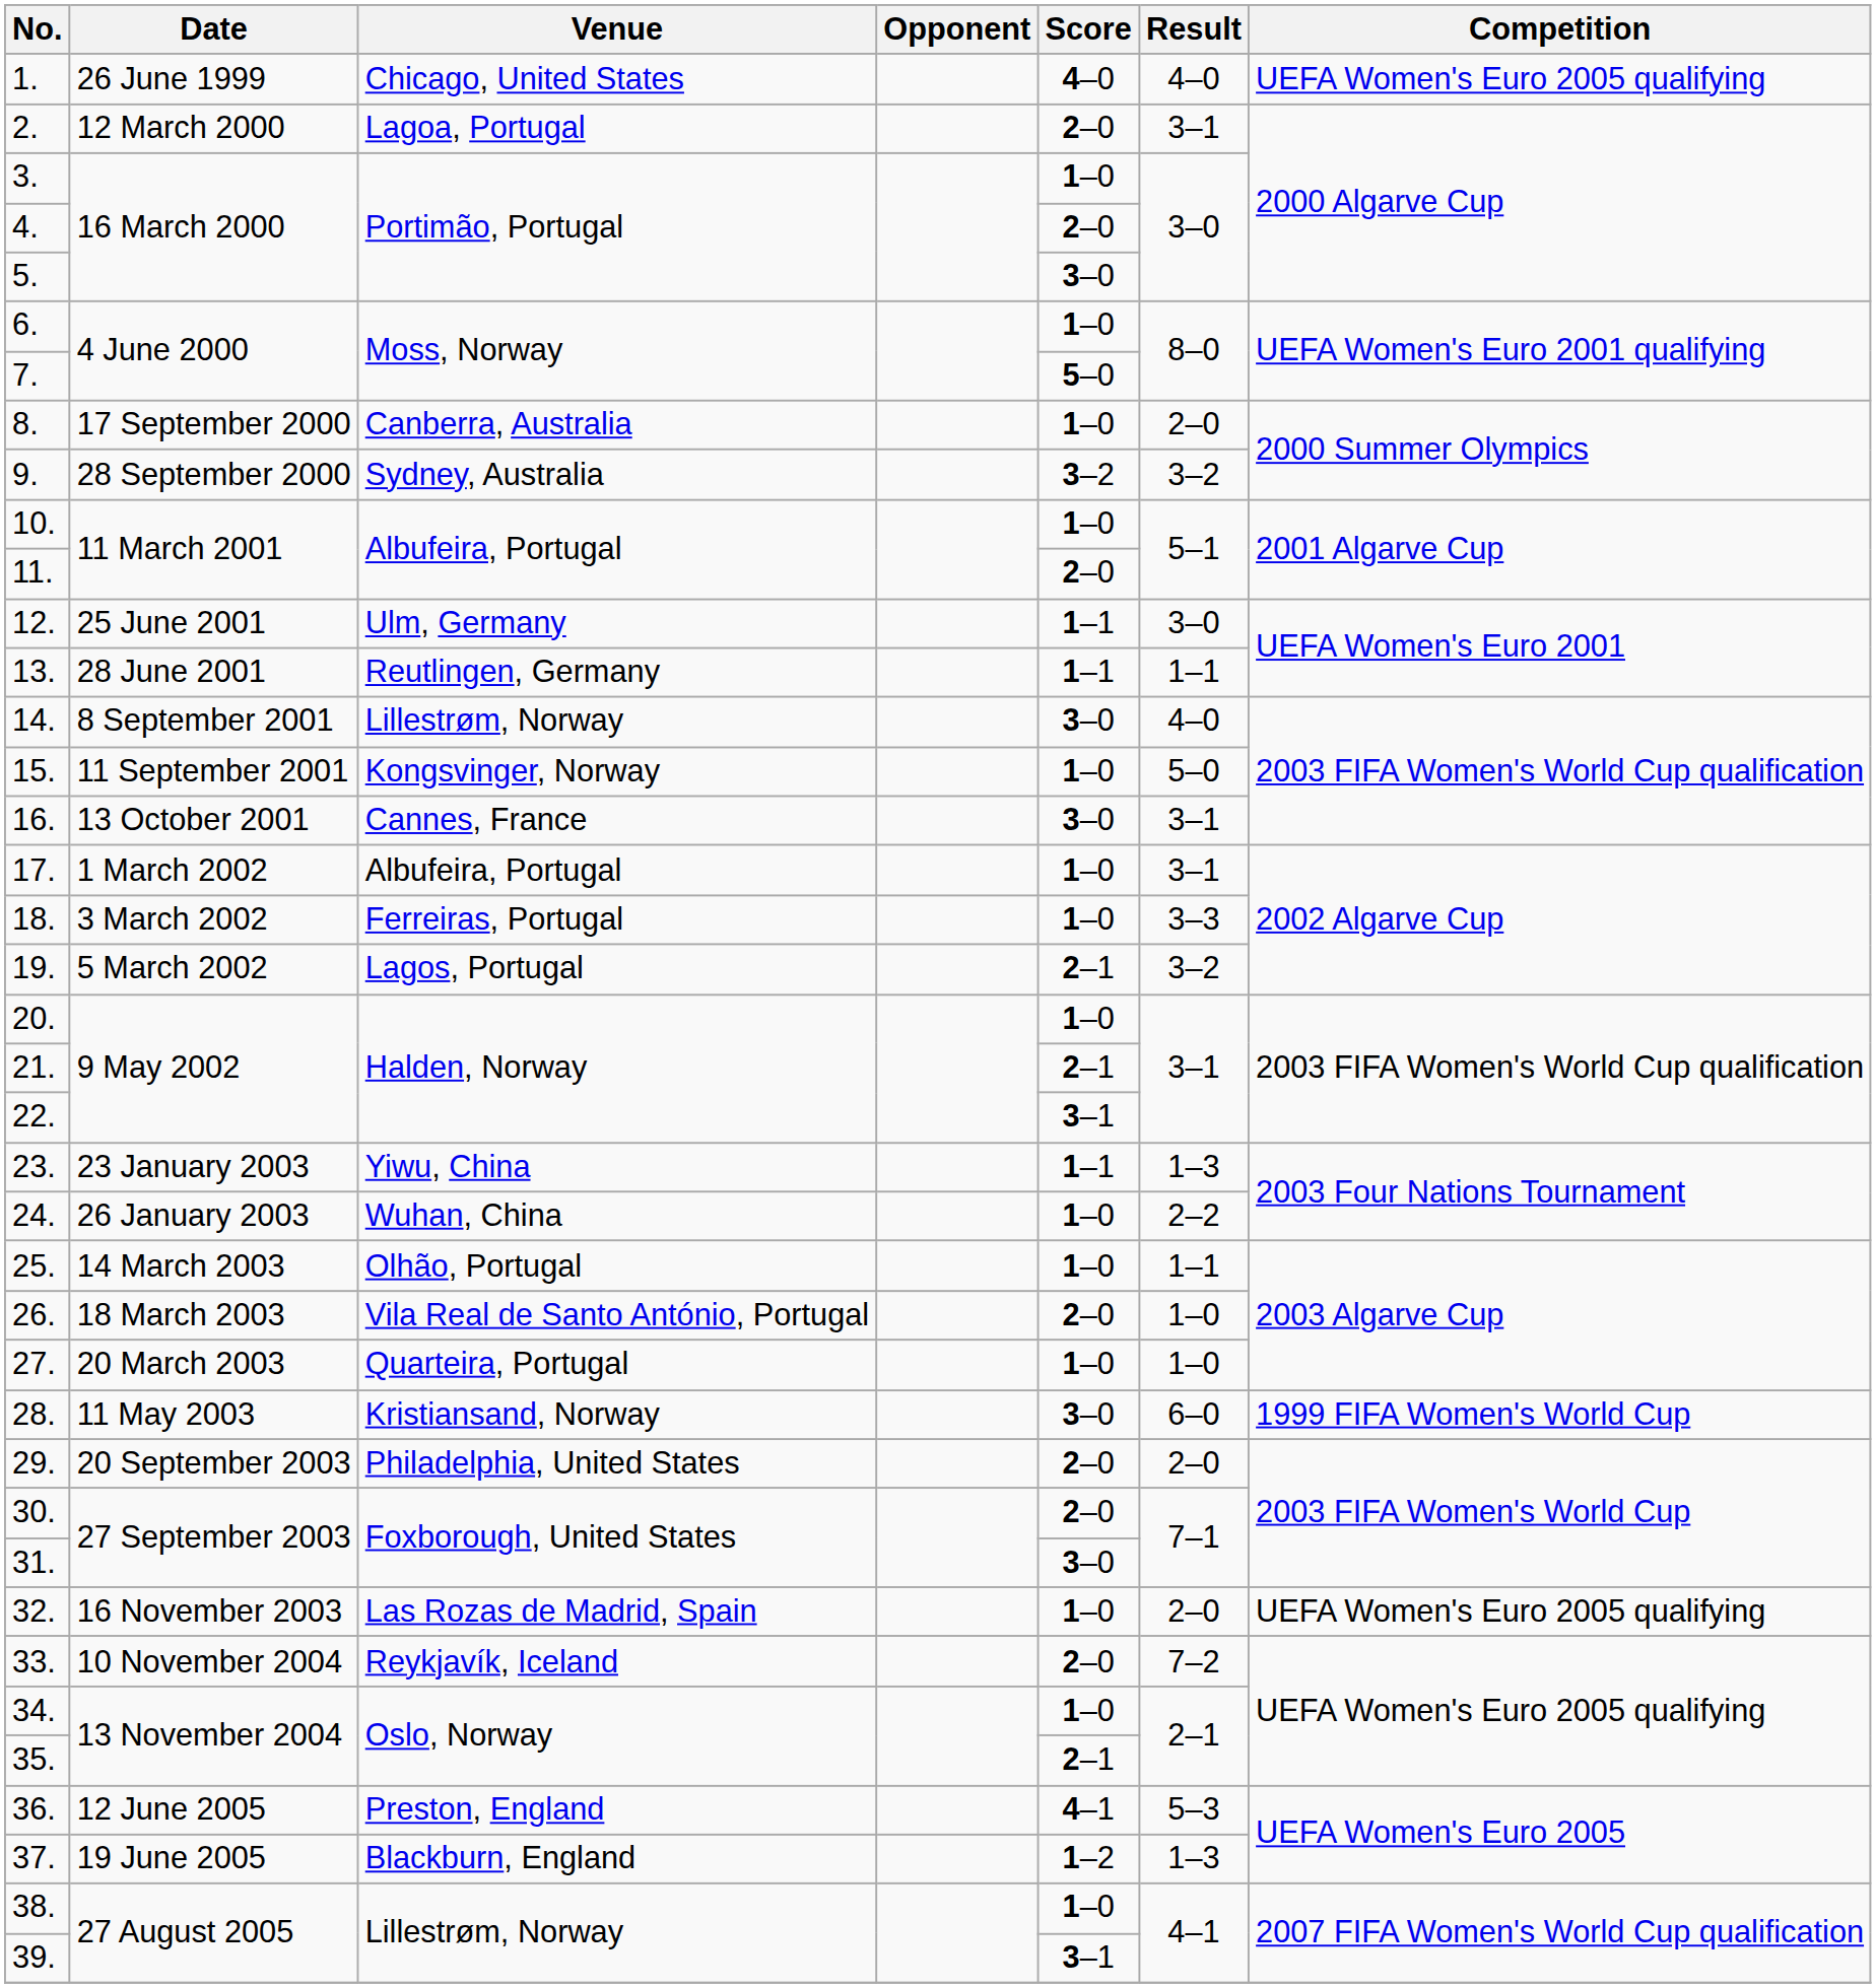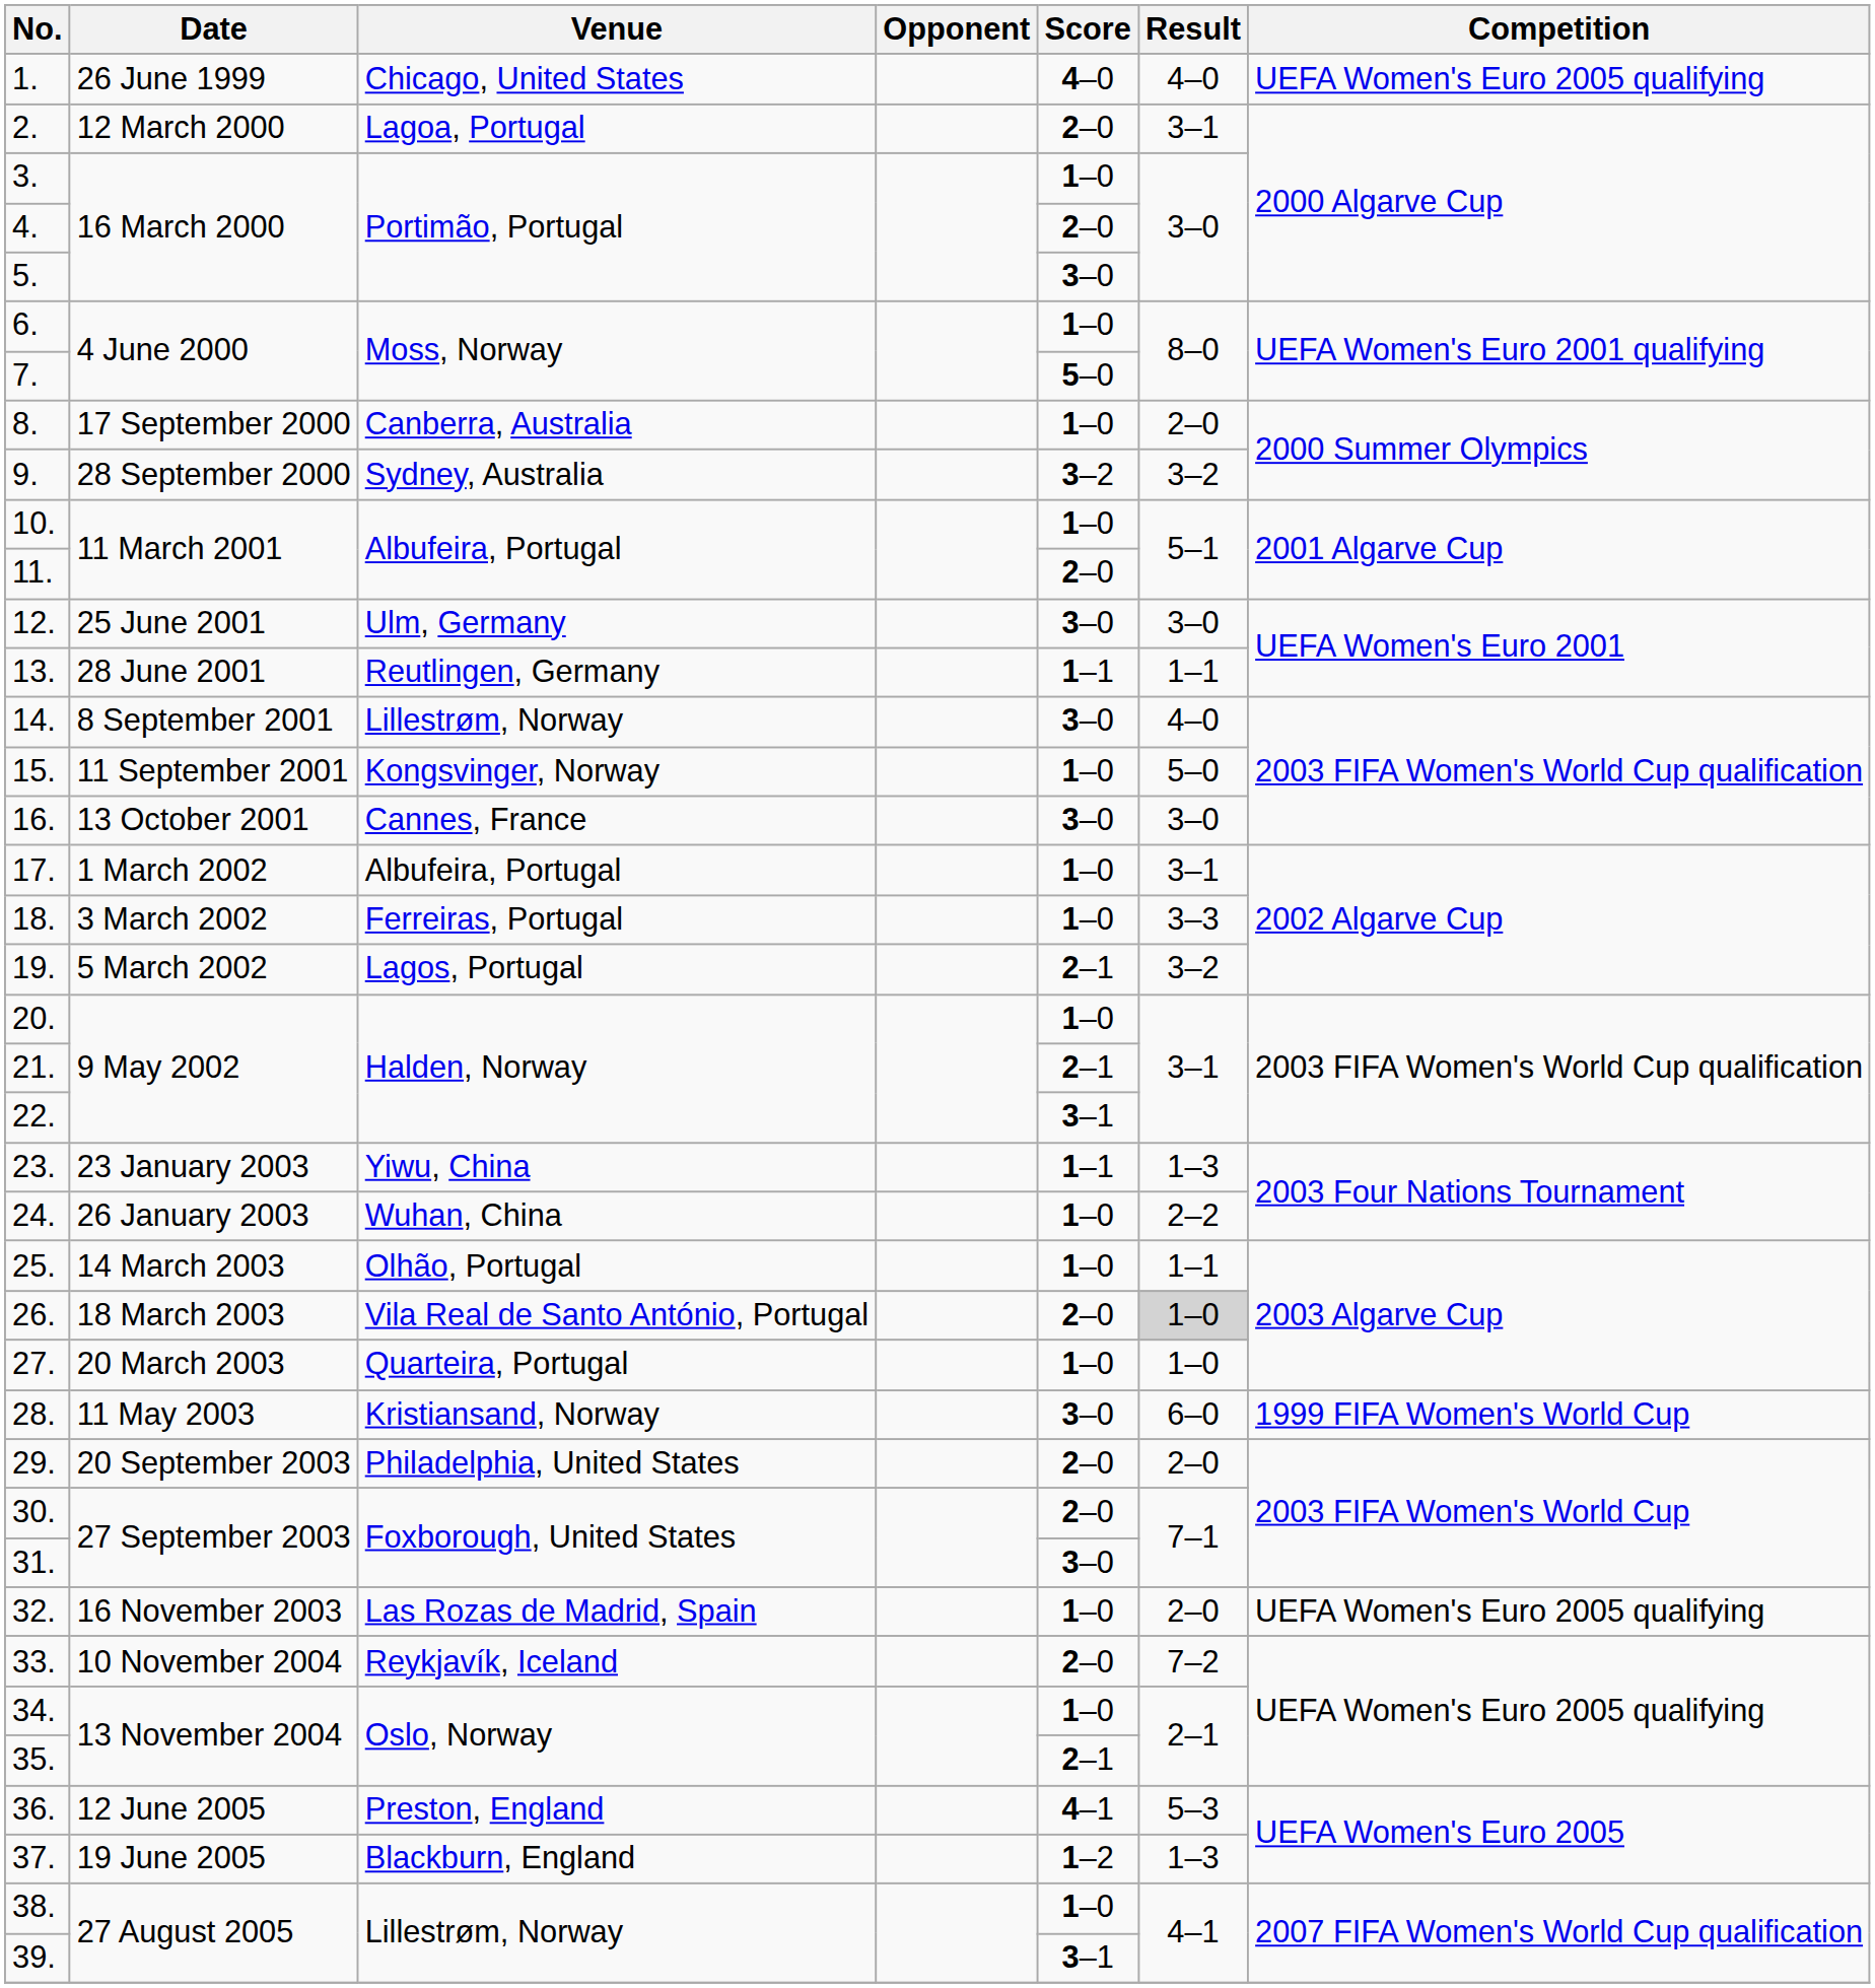12. | Score: 1–1 -> 3–0
16. | Result: 3–1 -> 3–0
26. | Result: no background -> lightgrey background
